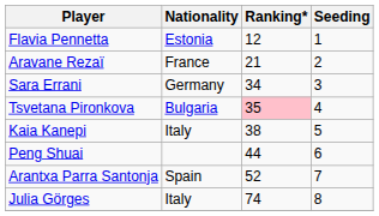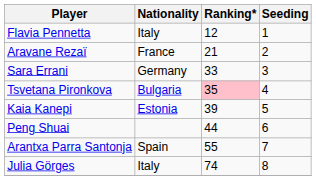Flavia Pennetta | Nationality: Estonia -> Italy
Sara Errani | Ranking*: 34 -> 33
Kaia Kanepi | Nationality: Italy -> Estonia
Kaia Kanepi | Ranking*: 38 -> 39
Arantxa Parra Santonja | Ranking*: 52 -> 55
